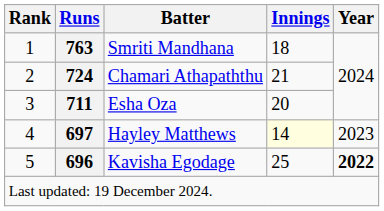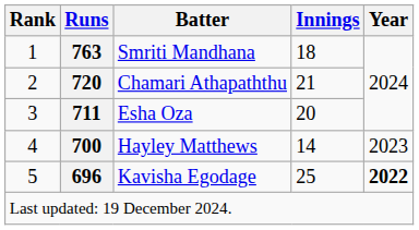Chamari Athapaththu | Runs: 724 -> 720
Hayley Matthews | Runs: 697 -> 700
Hayley Matthews | Innings: lightyellow background -> no background
